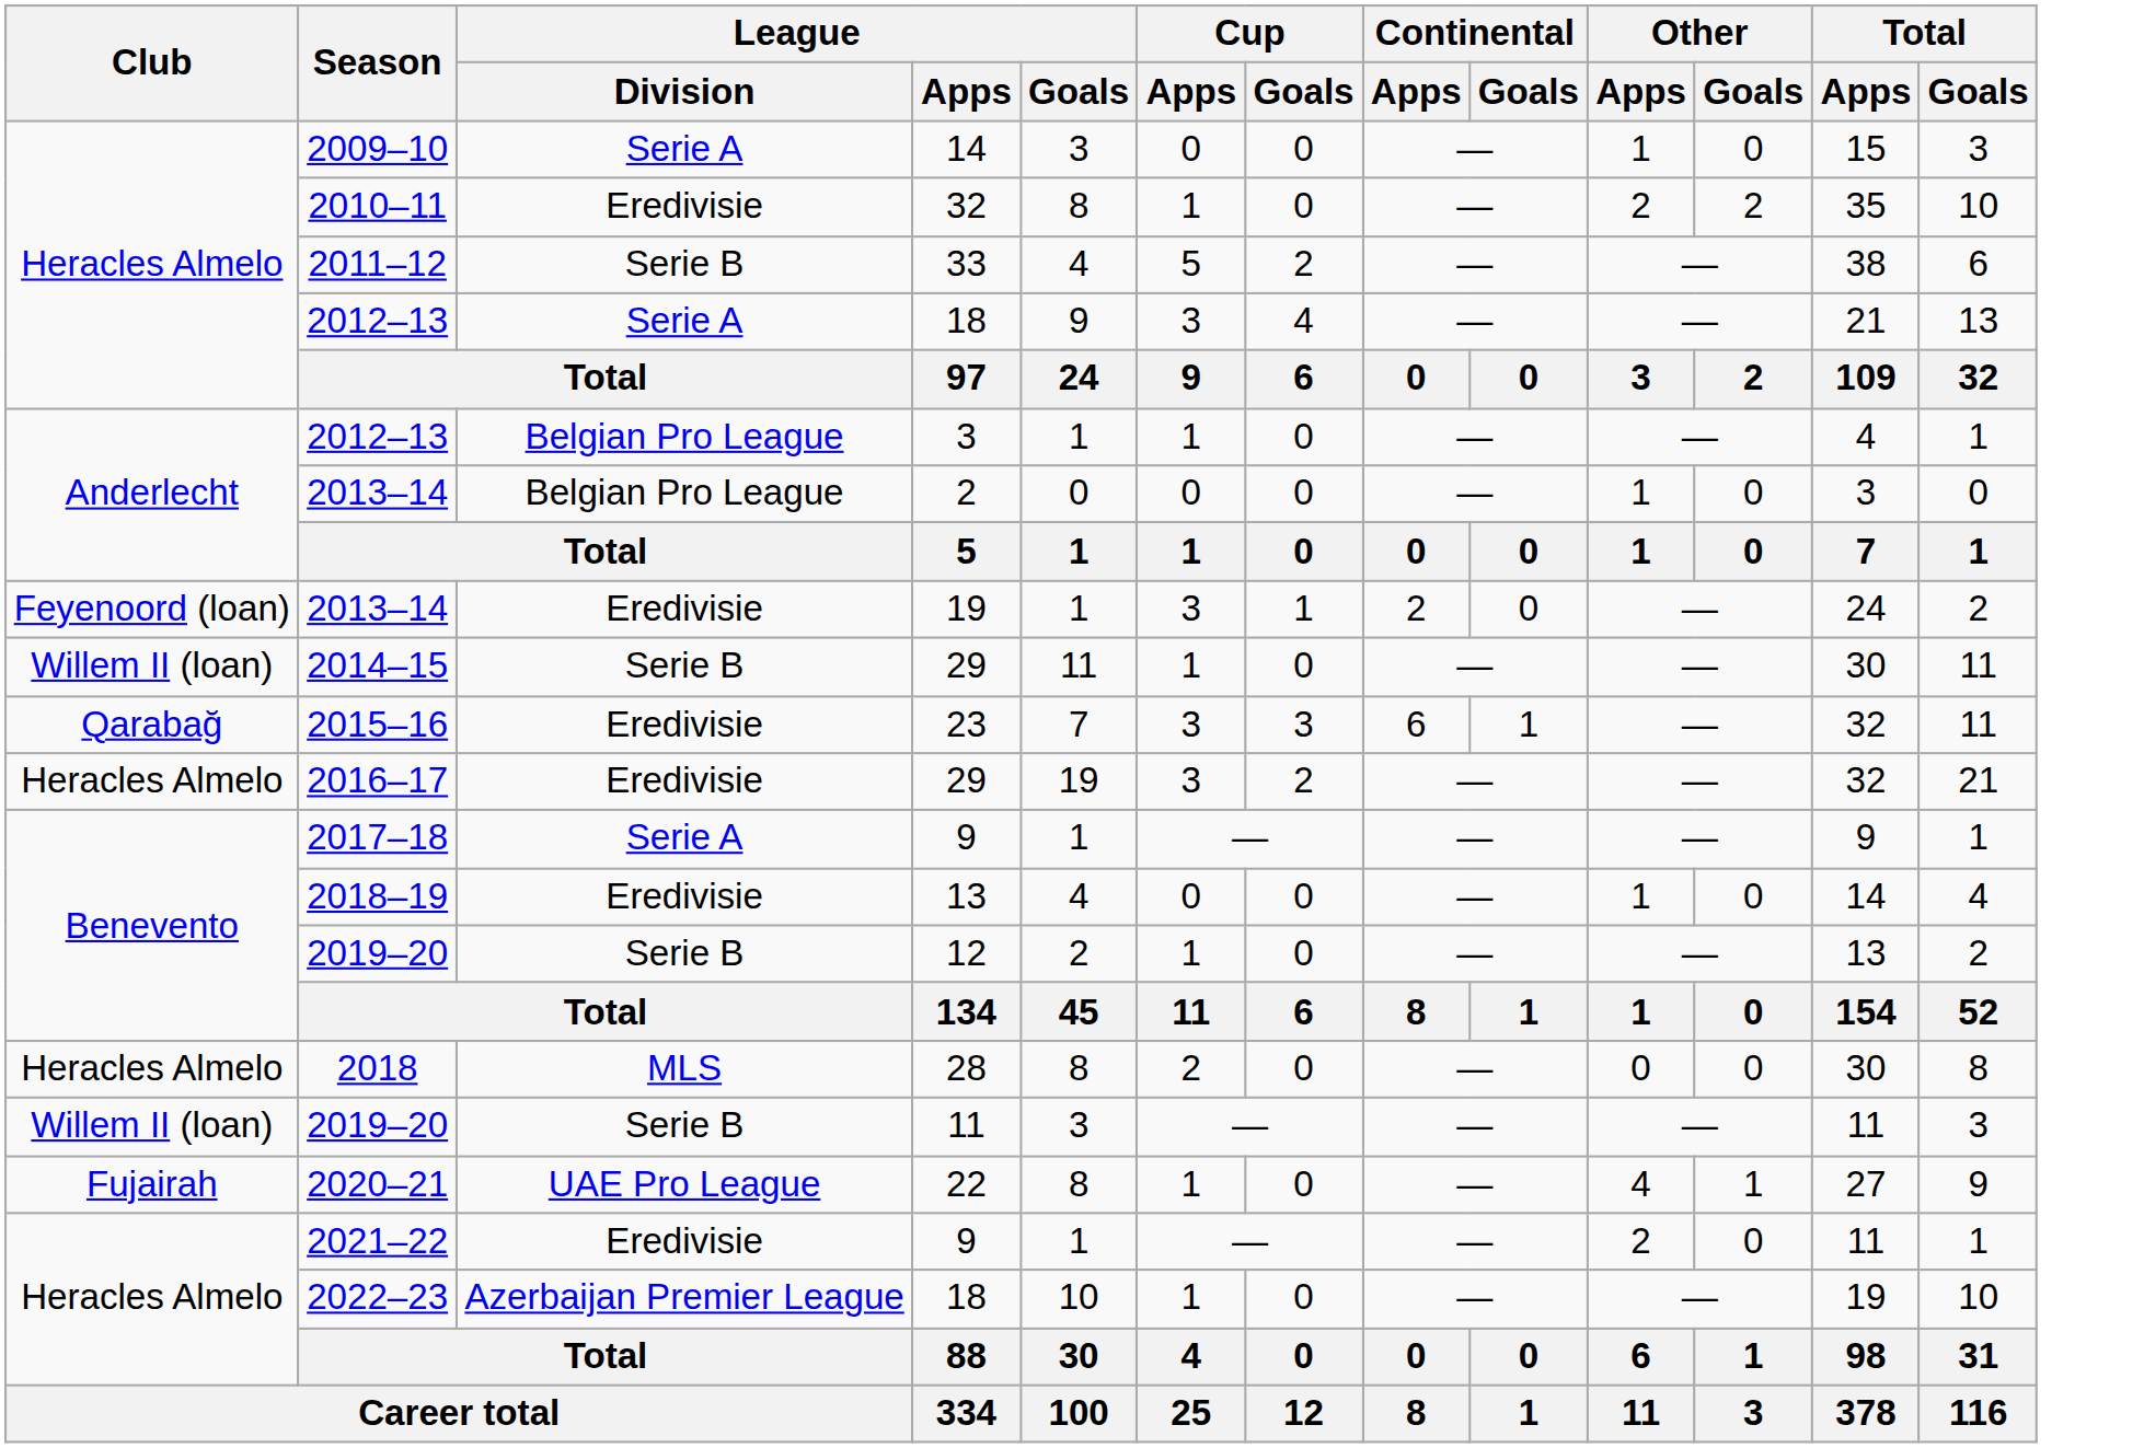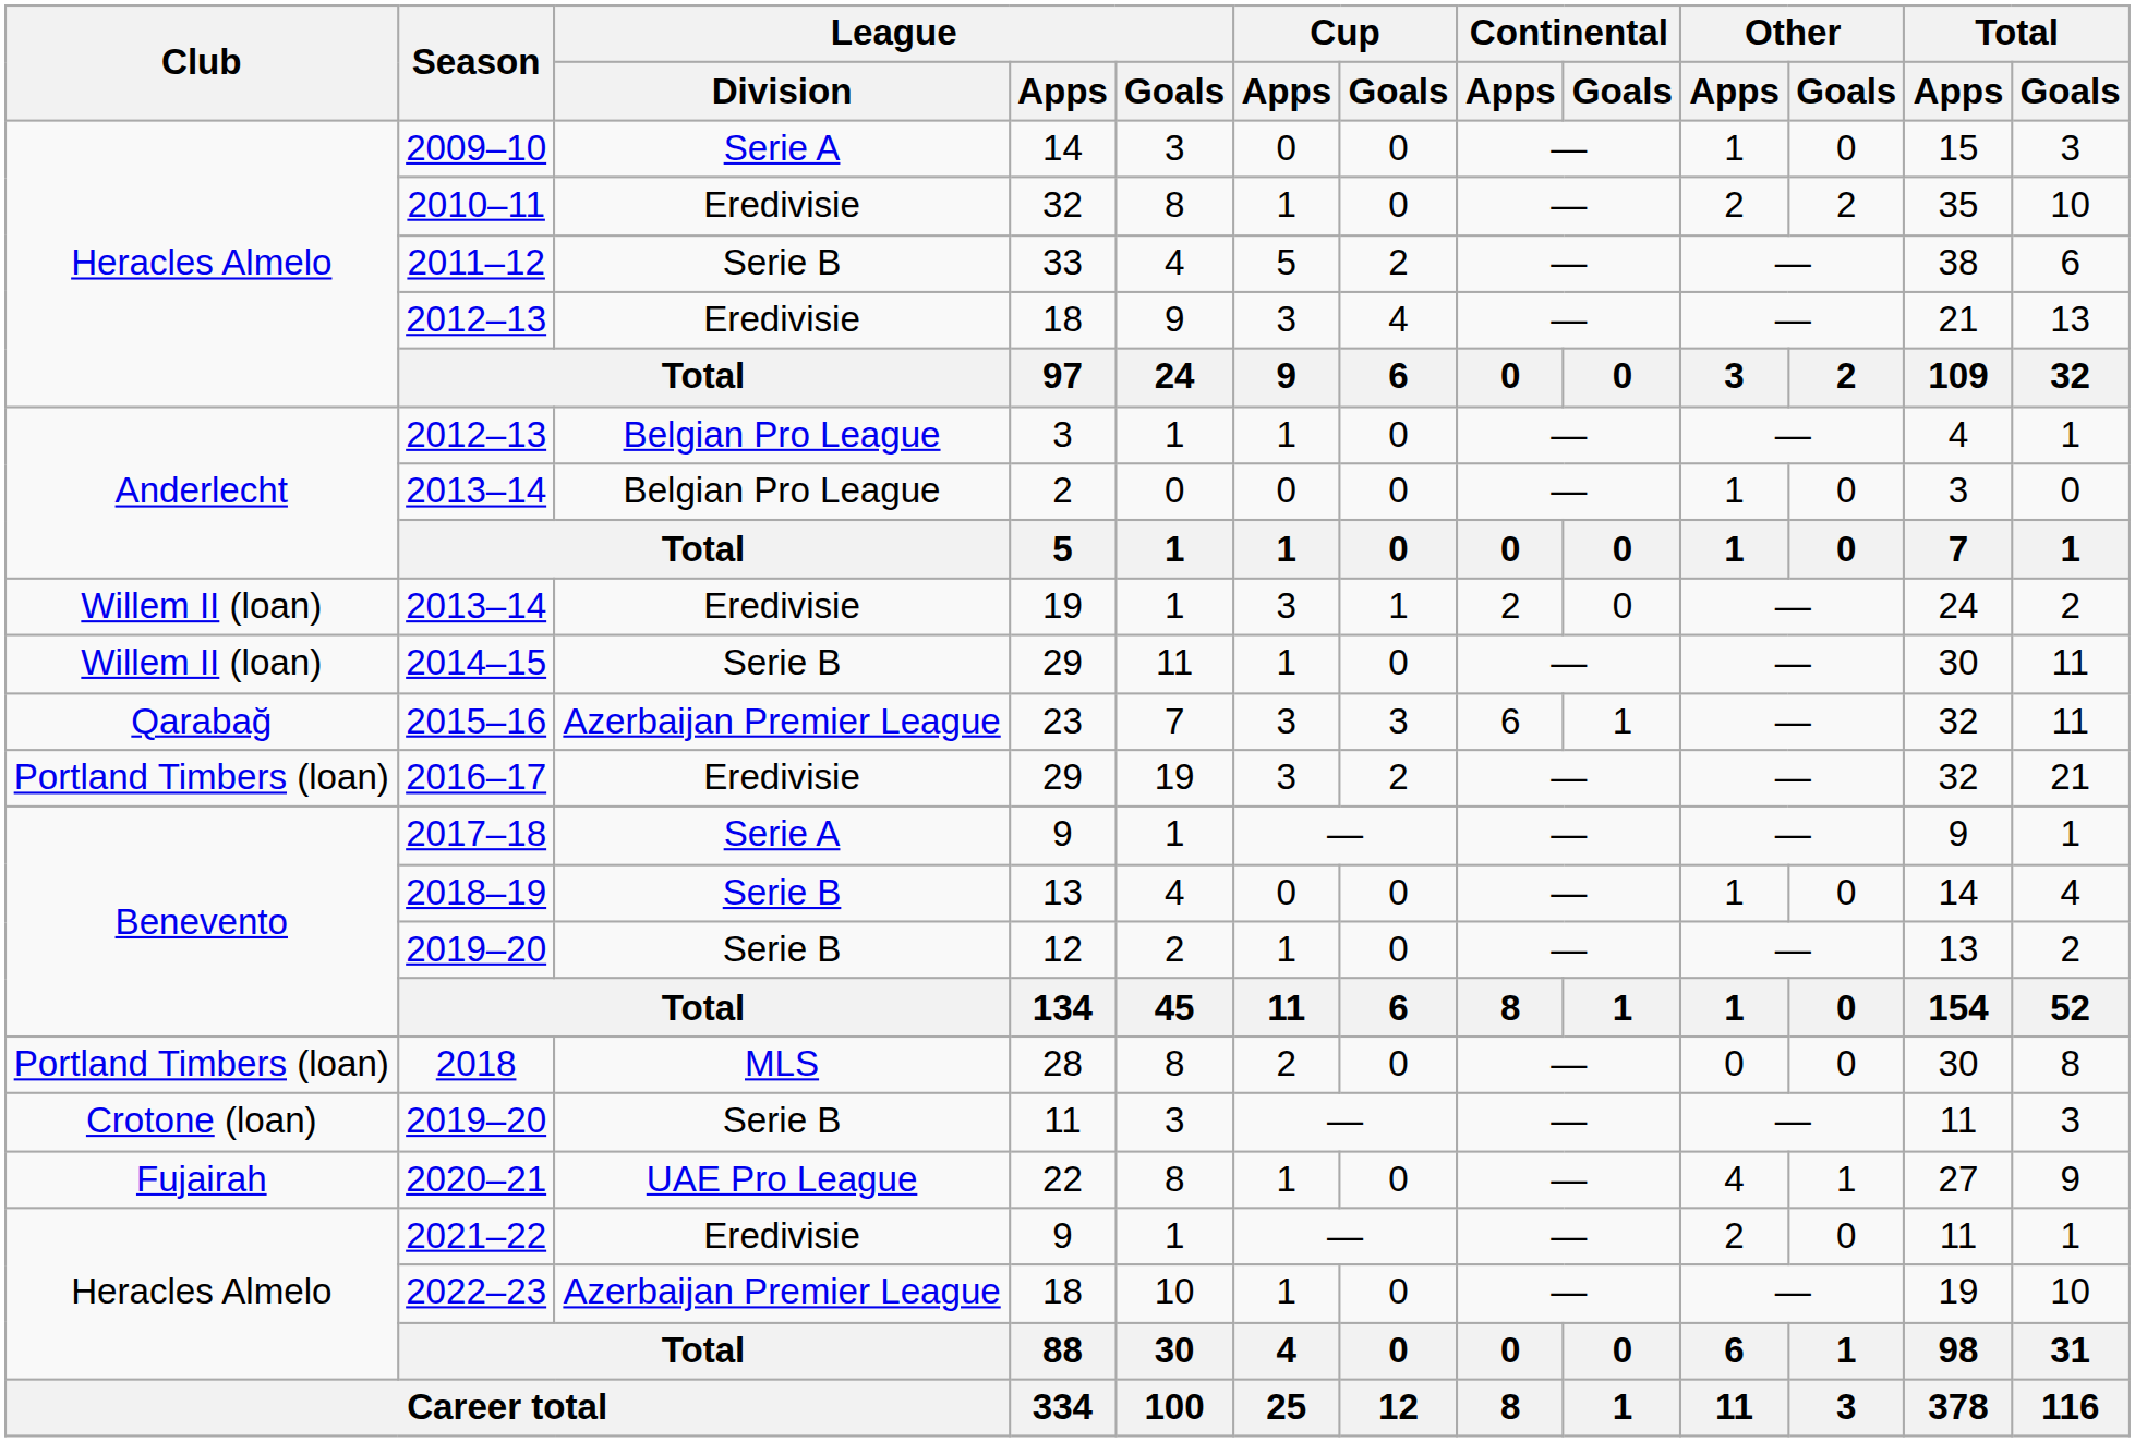2012–13 / 18 | League / Division: Serie A -> Eredivisie
2013–14 / 19 | Club: Feyenoord (loan) -> Willem II (loan)
2015–16 | League / Division: Eredivisie -> Azerbaijan Premier League
2016–17 | Club: Heracles Almelo -> Portland Timbers (loan)
2018–19 | League / Division: Eredivisie -> Serie B
2018 | Club: Heracles Almelo -> Portland Timbers (loan)
2019–20 / 11 | Club: Willem II (loan) -> Crotone (loan)
